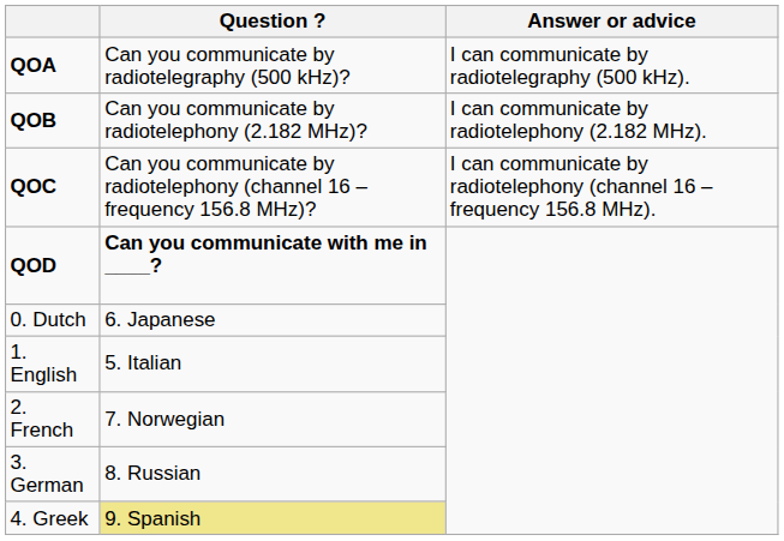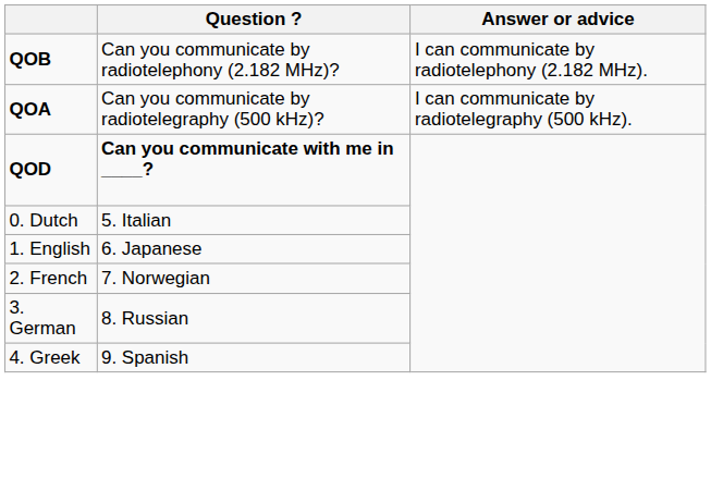rows swapped: QOA <-> QOB
- row: QOC | Can you communicate by radiotelephony (channel 16 – frequency 156.8 MHz)? | I can communicate by radiotelephony (channel 16 – frequency 156.8 MHz).
0. Dutch | Question ?: 6. Japanese -> 5. Italian
1. English | Question ?: 5. Italian -> 6. Japanese
4. Greek | Question ?: khaki background -> no background
